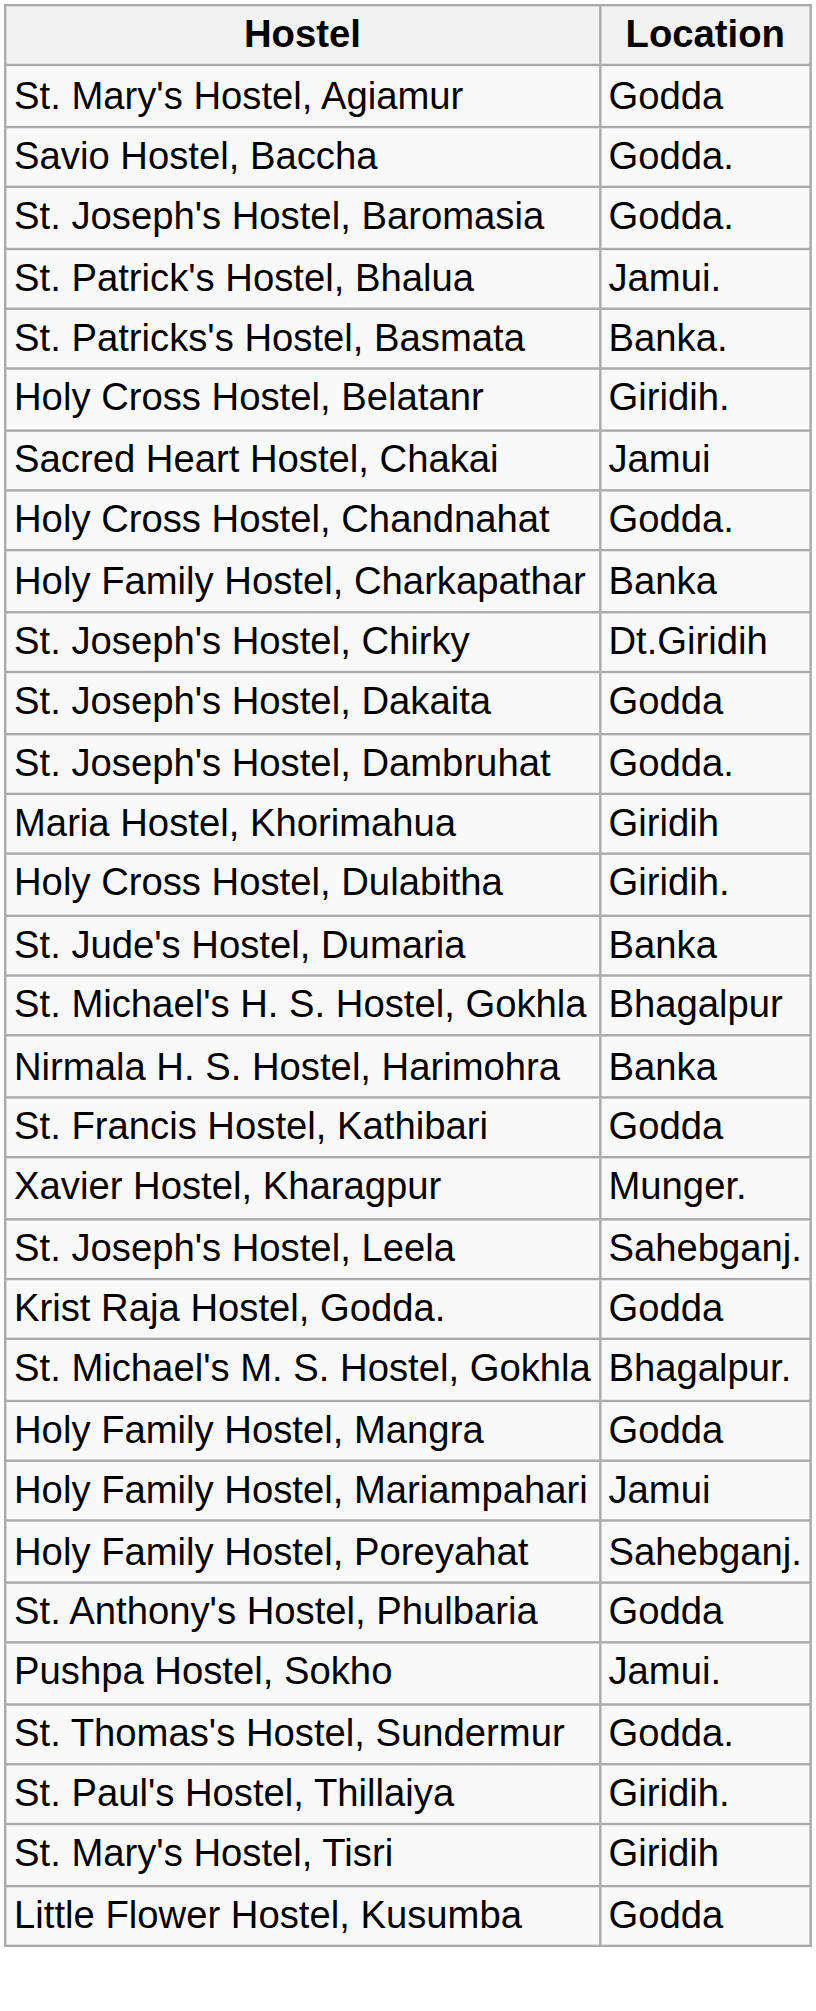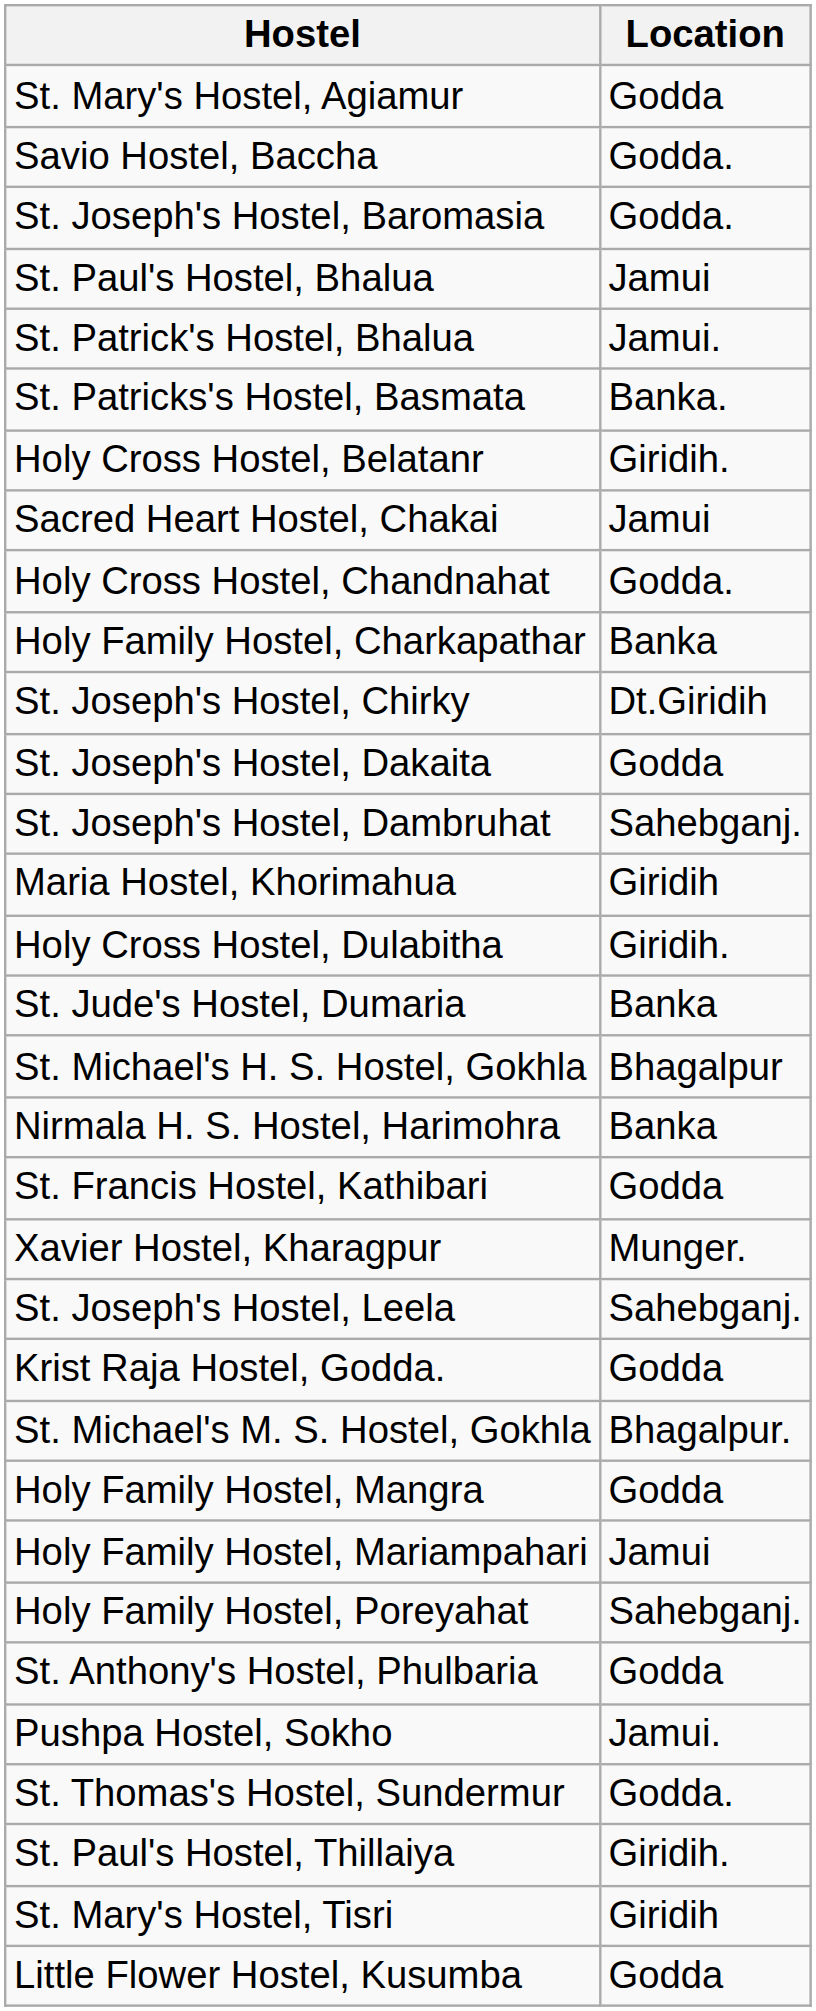+ row: St. Paul's Hostel, Bhalua | Jamui
St. Joseph's Hostel, Dambruhat | Location: Godda. -> Sahebganj.
